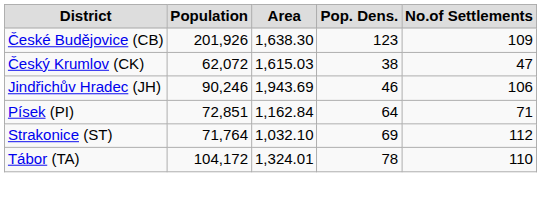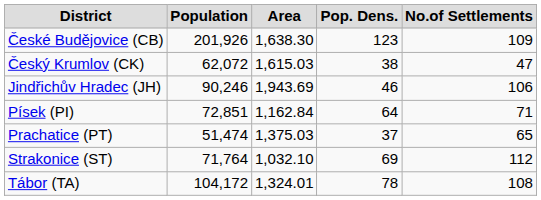+ row: Prachatice (PT) | 51,474 | 1,375.03 | 37 | 65
Tábor (TA) | No.of Settlements: 110 -> 108
